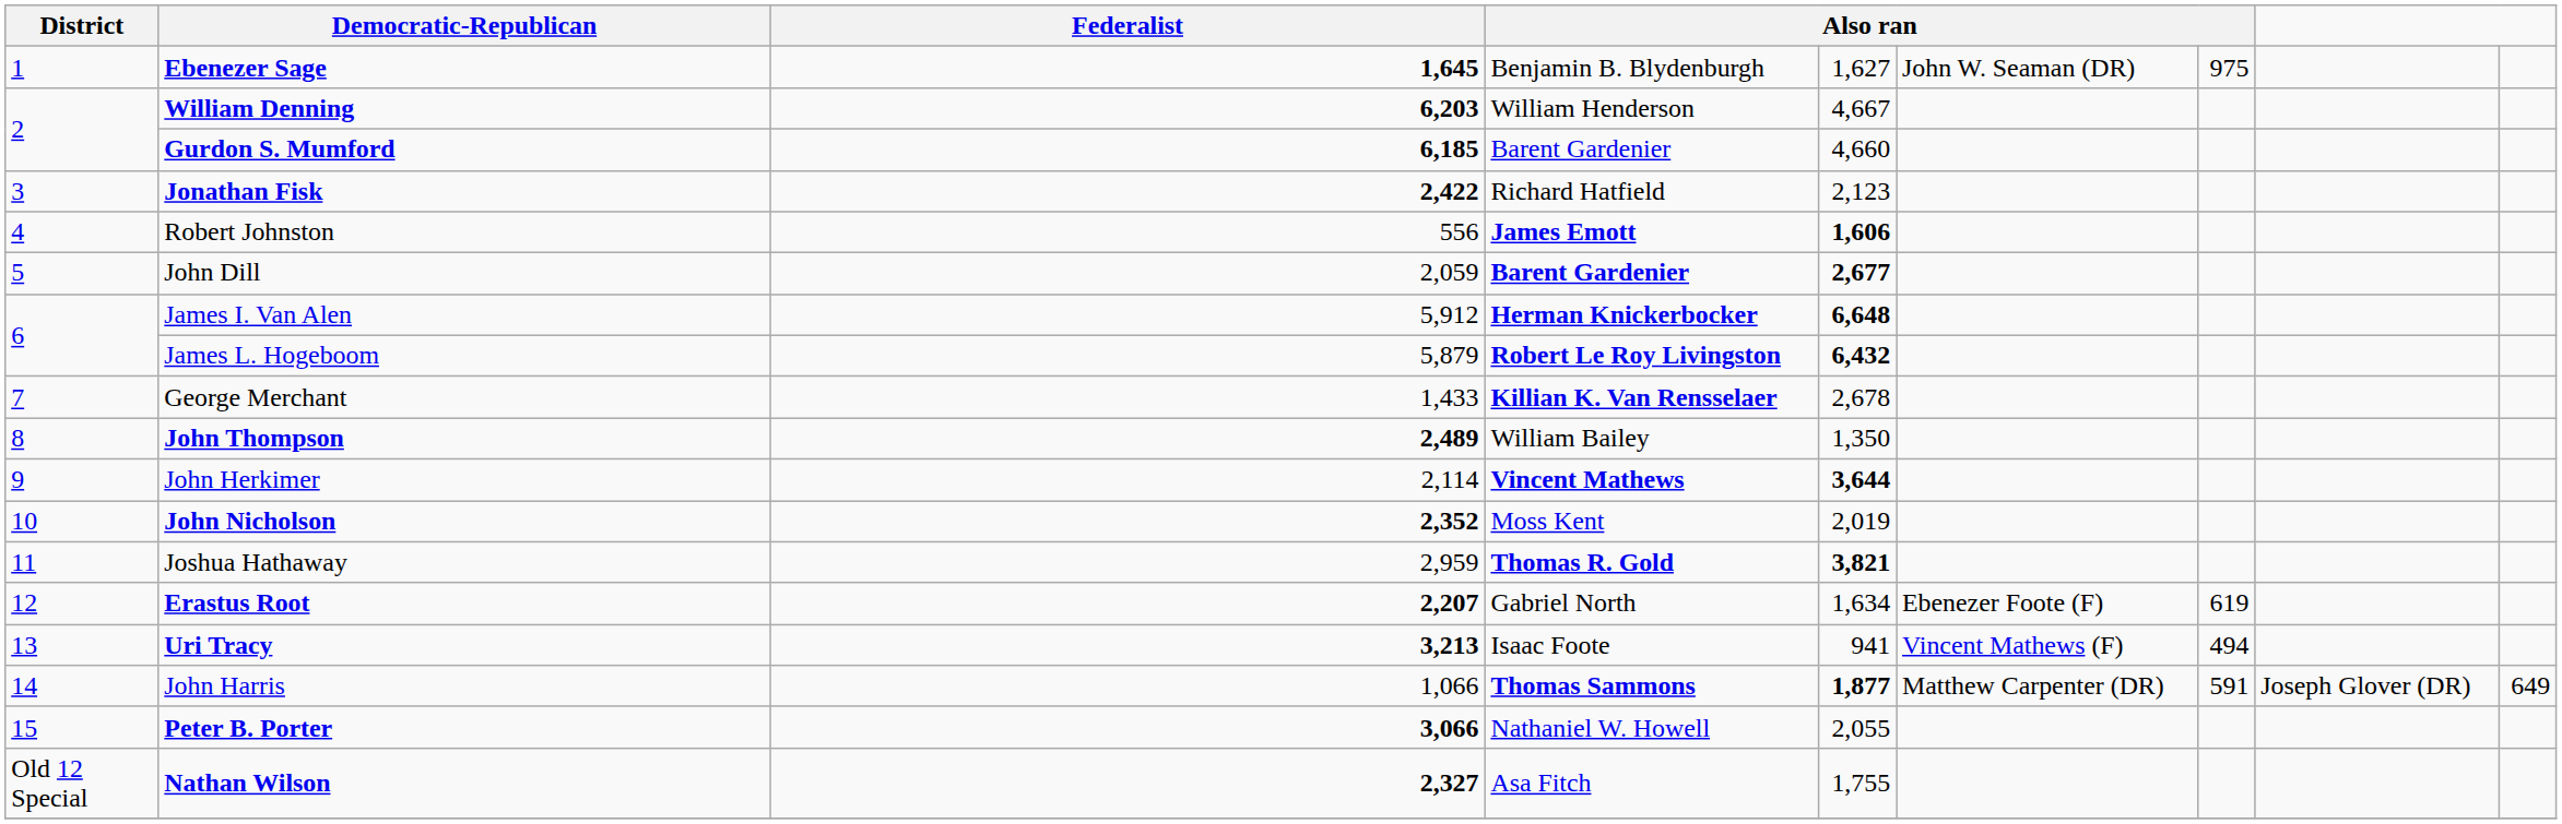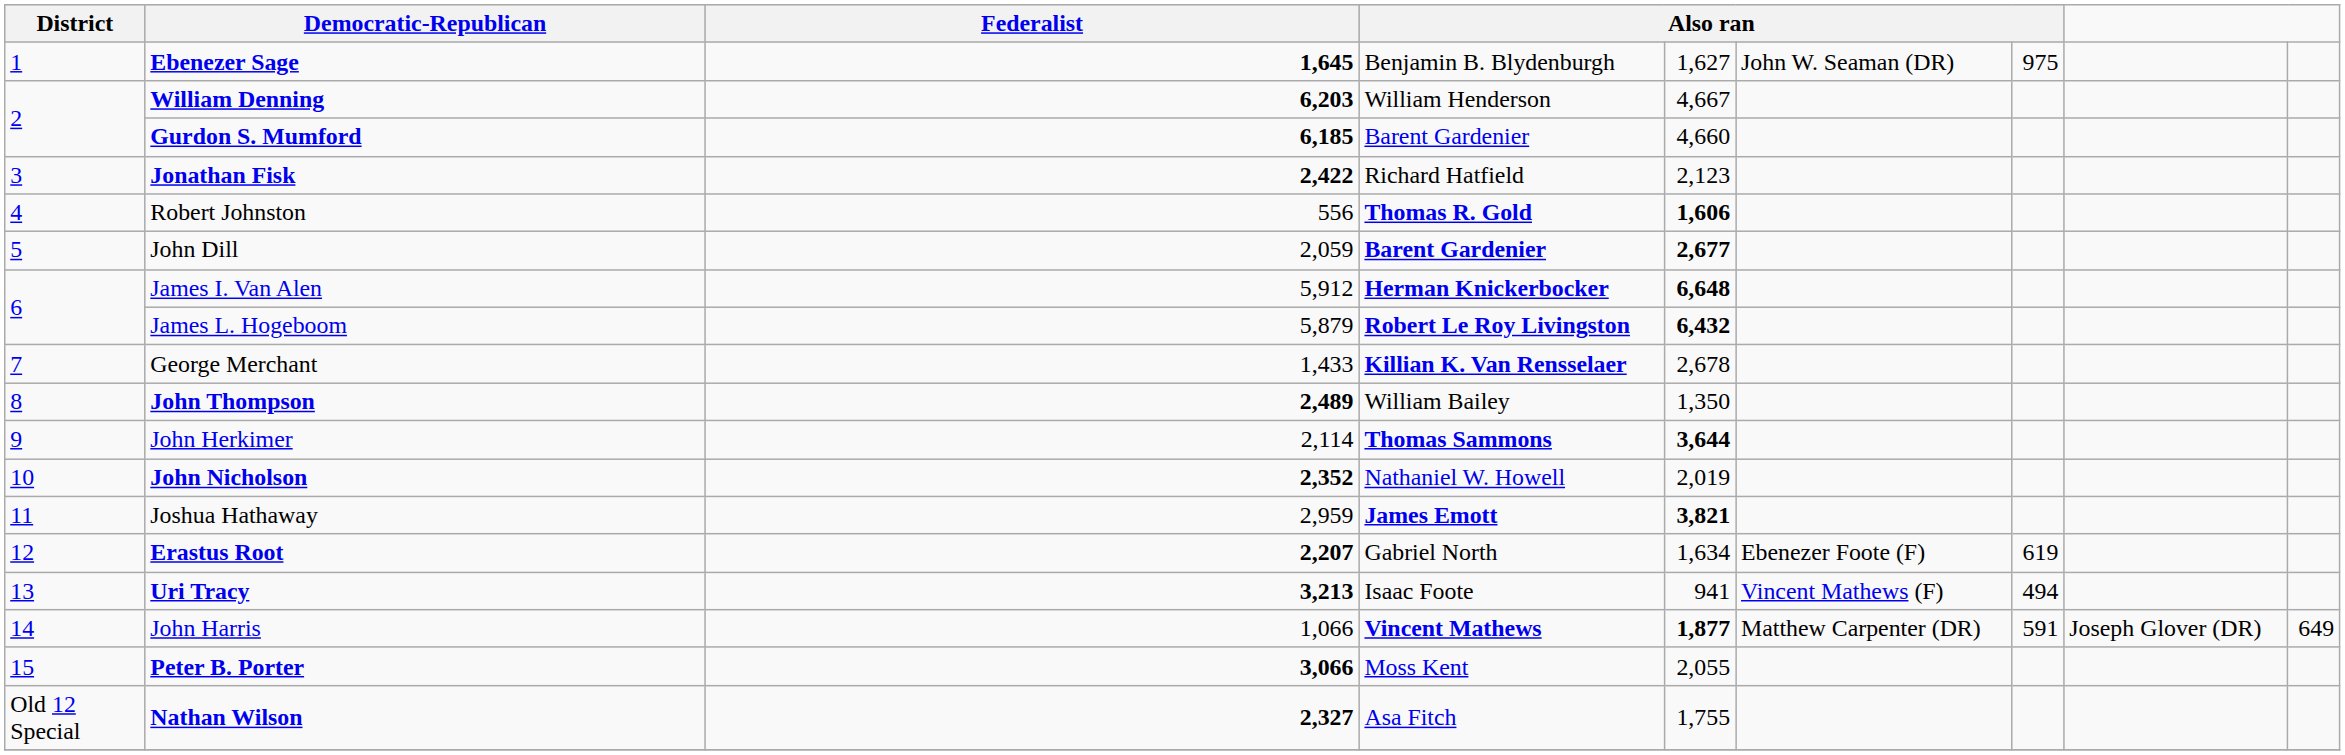Robert Johnston | column 4: James Emott -> Thomas R. Gold
John Herkimer | column 4: Vincent Mathews -> Thomas Sammons
John Nicholson | column 4: Moss Kent -> Nathaniel W. Howell
Joshua Hathaway | column 4: Thomas R. Gold -> James Emott
John Harris | column 4: Thomas Sammons -> Vincent Mathews
Peter B. Porter | column 4: Nathaniel W. Howell -> Moss Kent
